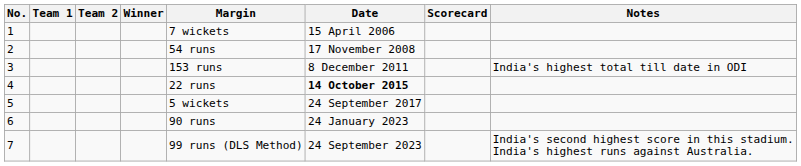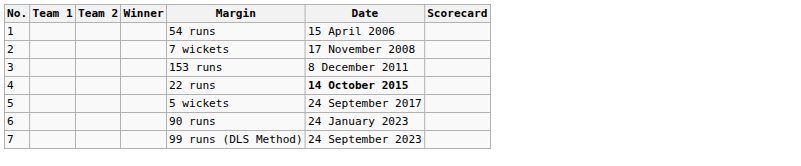- column: Notes | India's highest total till date in ODI | India's second highest score in this stadium. India's highest runs against Australia.
1 | Margin: 7 wickets -> 54 runs
2 | Margin: 54 runs -> 7 wickets
